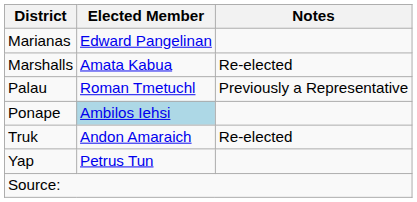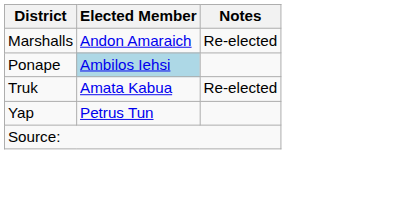- row: Marianas | Edward Pangelinan
Marshalls | Elected Member: Amata Kabua -> Andon Amaraich
- row: Palau | Roman Tmetuchl | Previously a Representative
Truk | Elected Member: Andon Amaraich -> Amata Kabua
